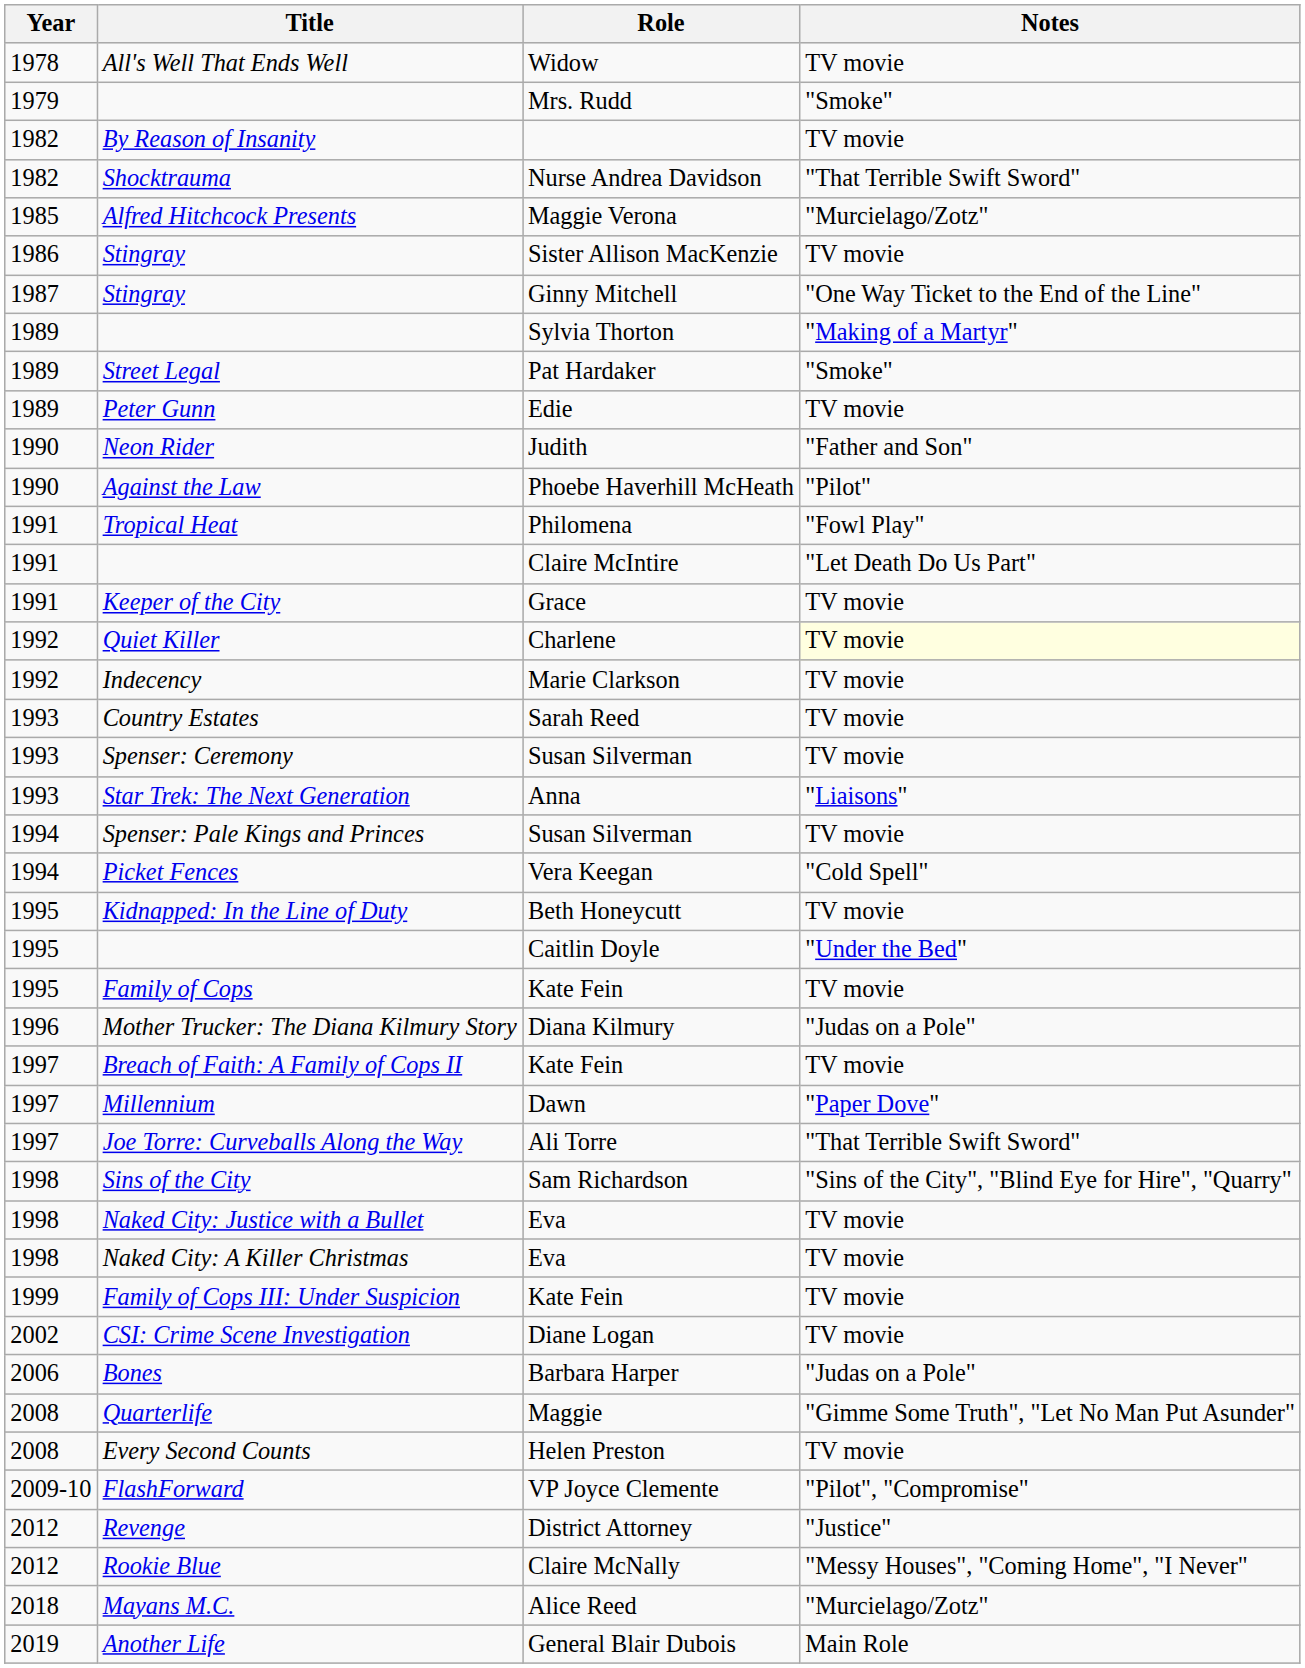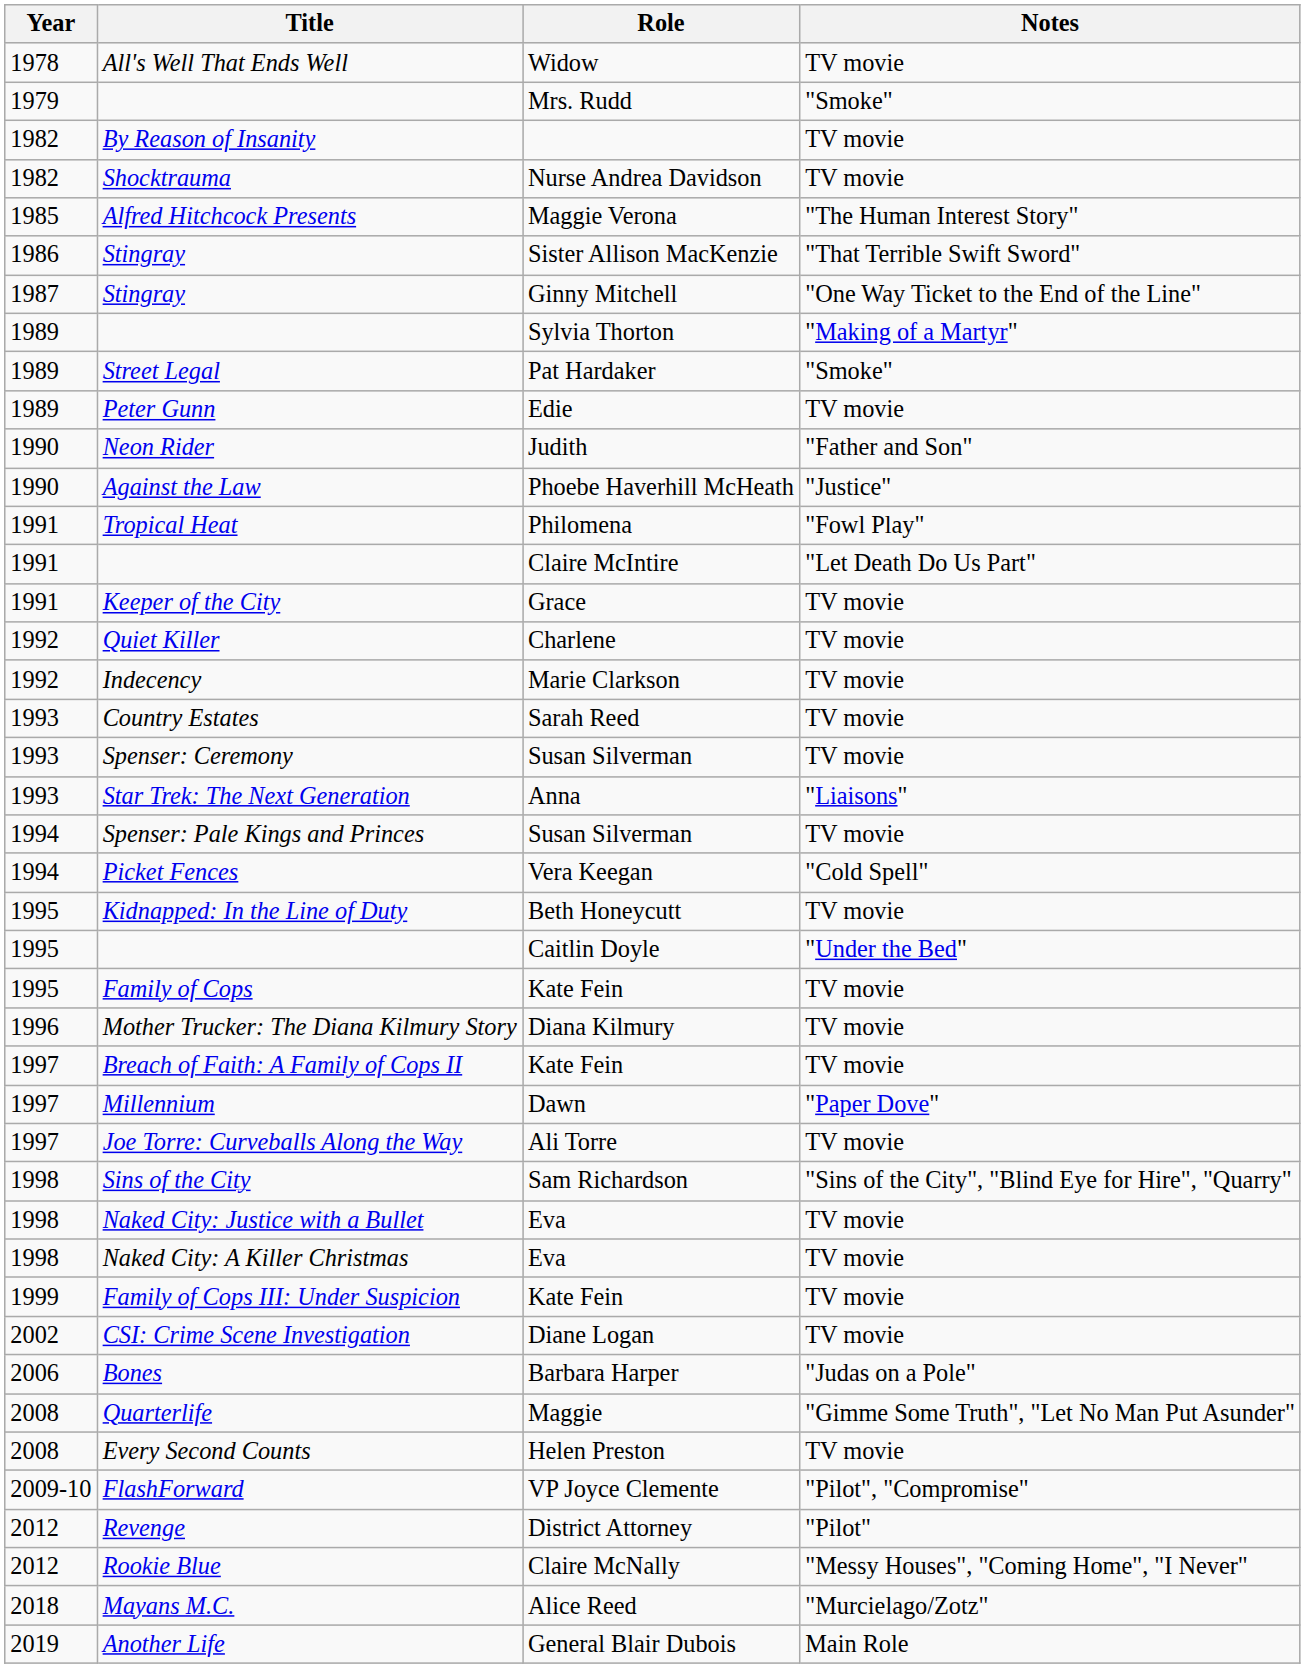Shocktrauma | Notes: "That Terrible Swift Sword" -> TV movie
Alfred Hitchcock Presents | Notes: "Murcielago/Zotz" -> "The Human Interest Story"
Stingray / Sister Allison MacKenzie | Notes: TV movie -> "That Terrible Swift Sword"
Against the Law | Notes: "Pilot" -> "Justice"
Quiet Killer | Notes: lightyellow background -> no background
Mother Trucker: The Diana Kilmury Story | Notes: "Judas on a Pole" -> TV movie
Joe Torre: Curveballs Along the Way | Notes: "That Terrible Swift Sword" -> TV movie
Revenge | Notes: "Justice" -> "Pilot"
